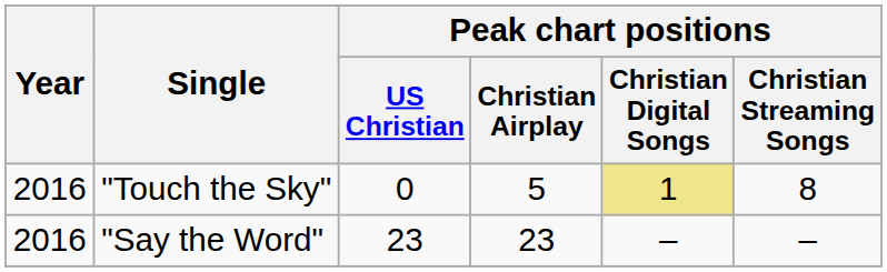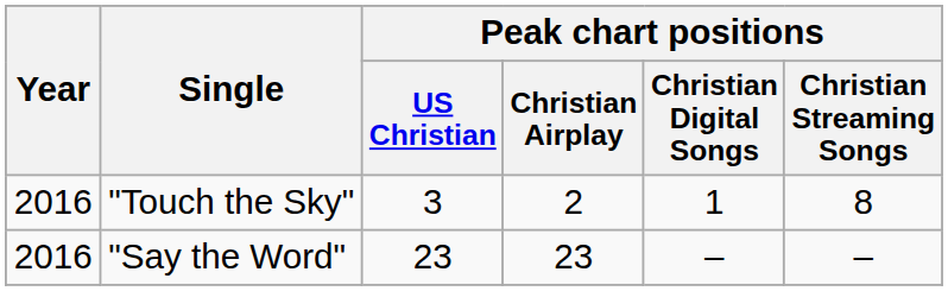"Touch the Sky" | Peak chart positions / US Christian: 0 -> 3
"Touch the Sky" | Peak chart positions / Christian Airplay: 5 -> 2
"Touch the Sky" | Peak chart positions / Christian Digital Songs: khaki background -> no background
